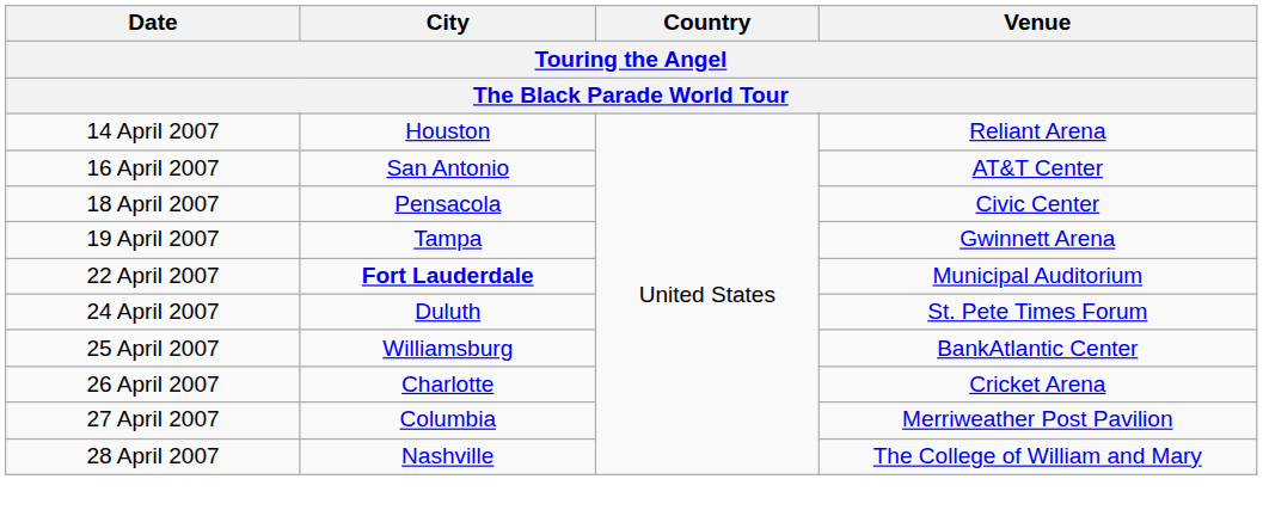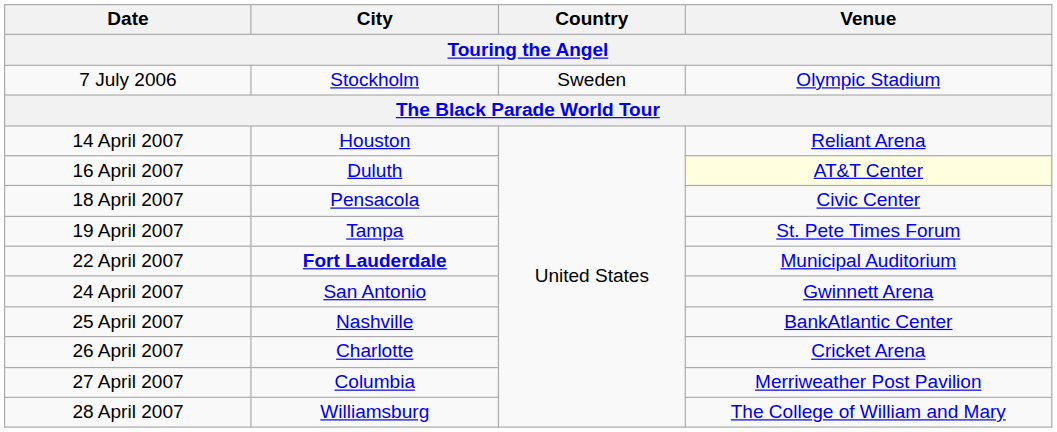+ row: 7 July 2006 | Stockholm | Sweden | Olympic Stadium
16 April 2007 | City: San Antonio -> Duluth
16 April 2007 | Venue: no background -> lightyellow background
19 April 2007 | Venue: Gwinnett Arena -> St. Pete Times Forum
24 April 2007 | City: Duluth -> San Antonio
24 April 2007 | Venue: St. Pete Times Forum -> Gwinnett Arena
25 April 2007 | City: Williamsburg -> Nashville
28 April 2007 | City: Nashville -> Williamsburg
